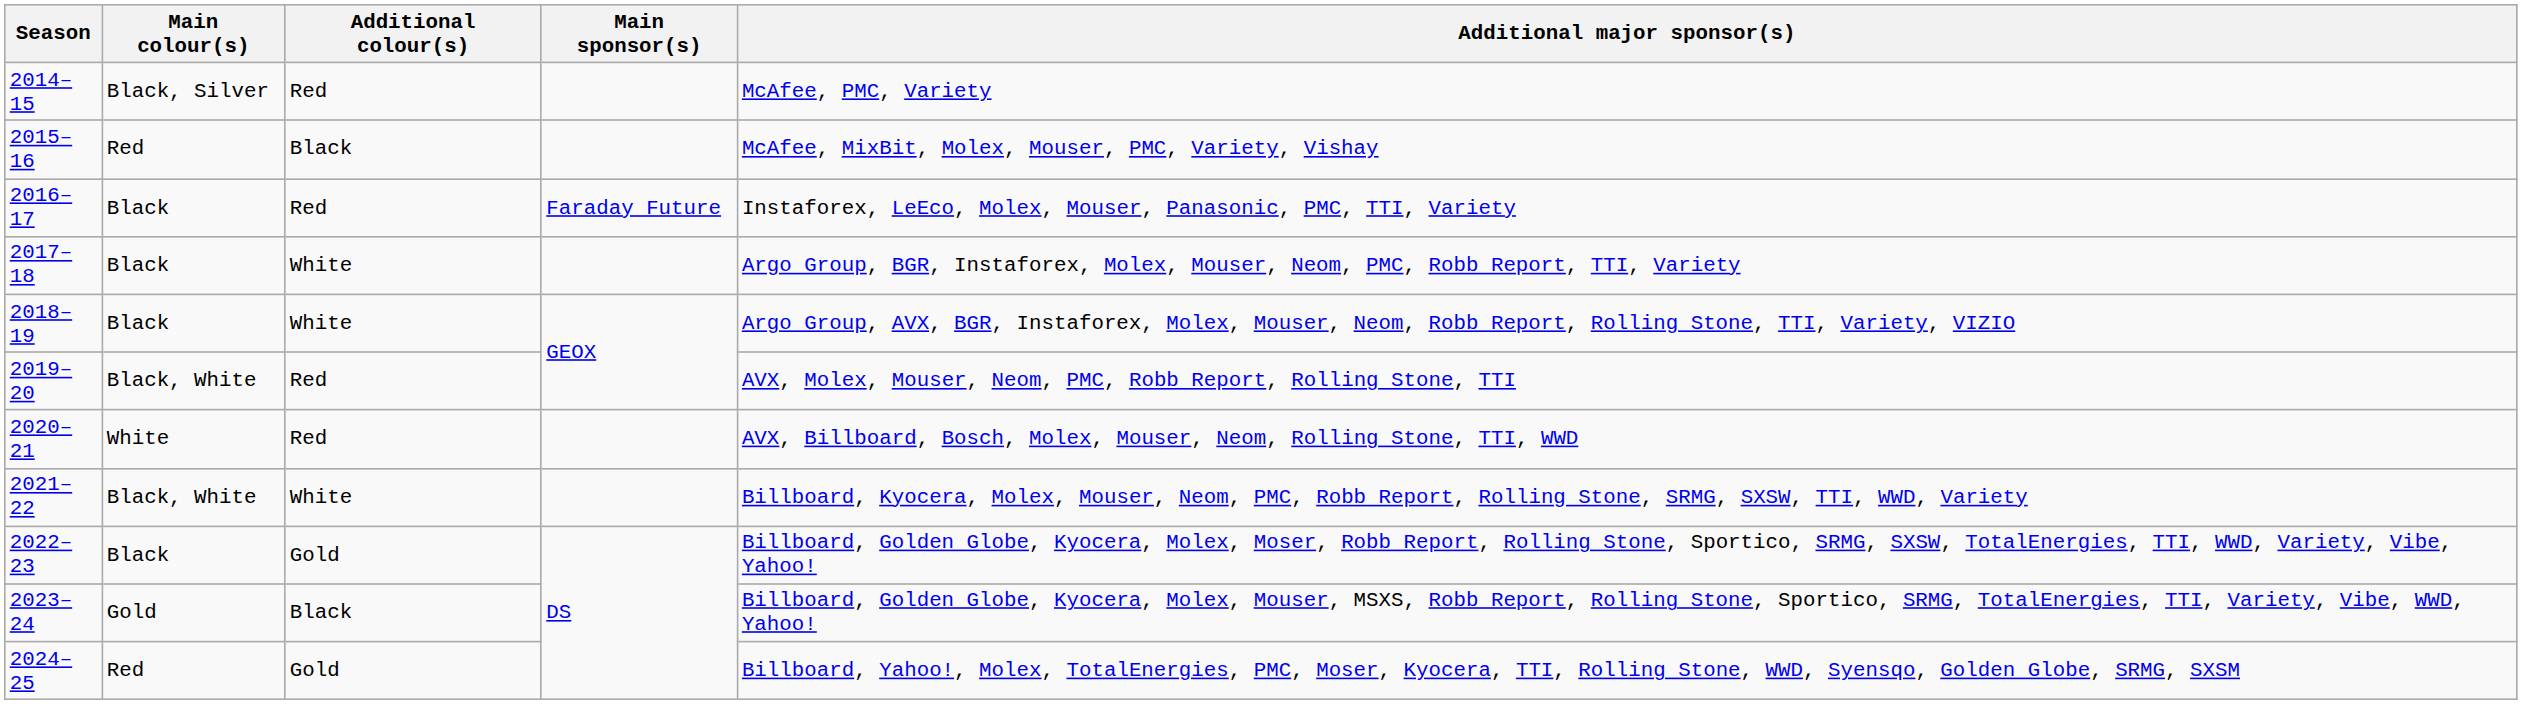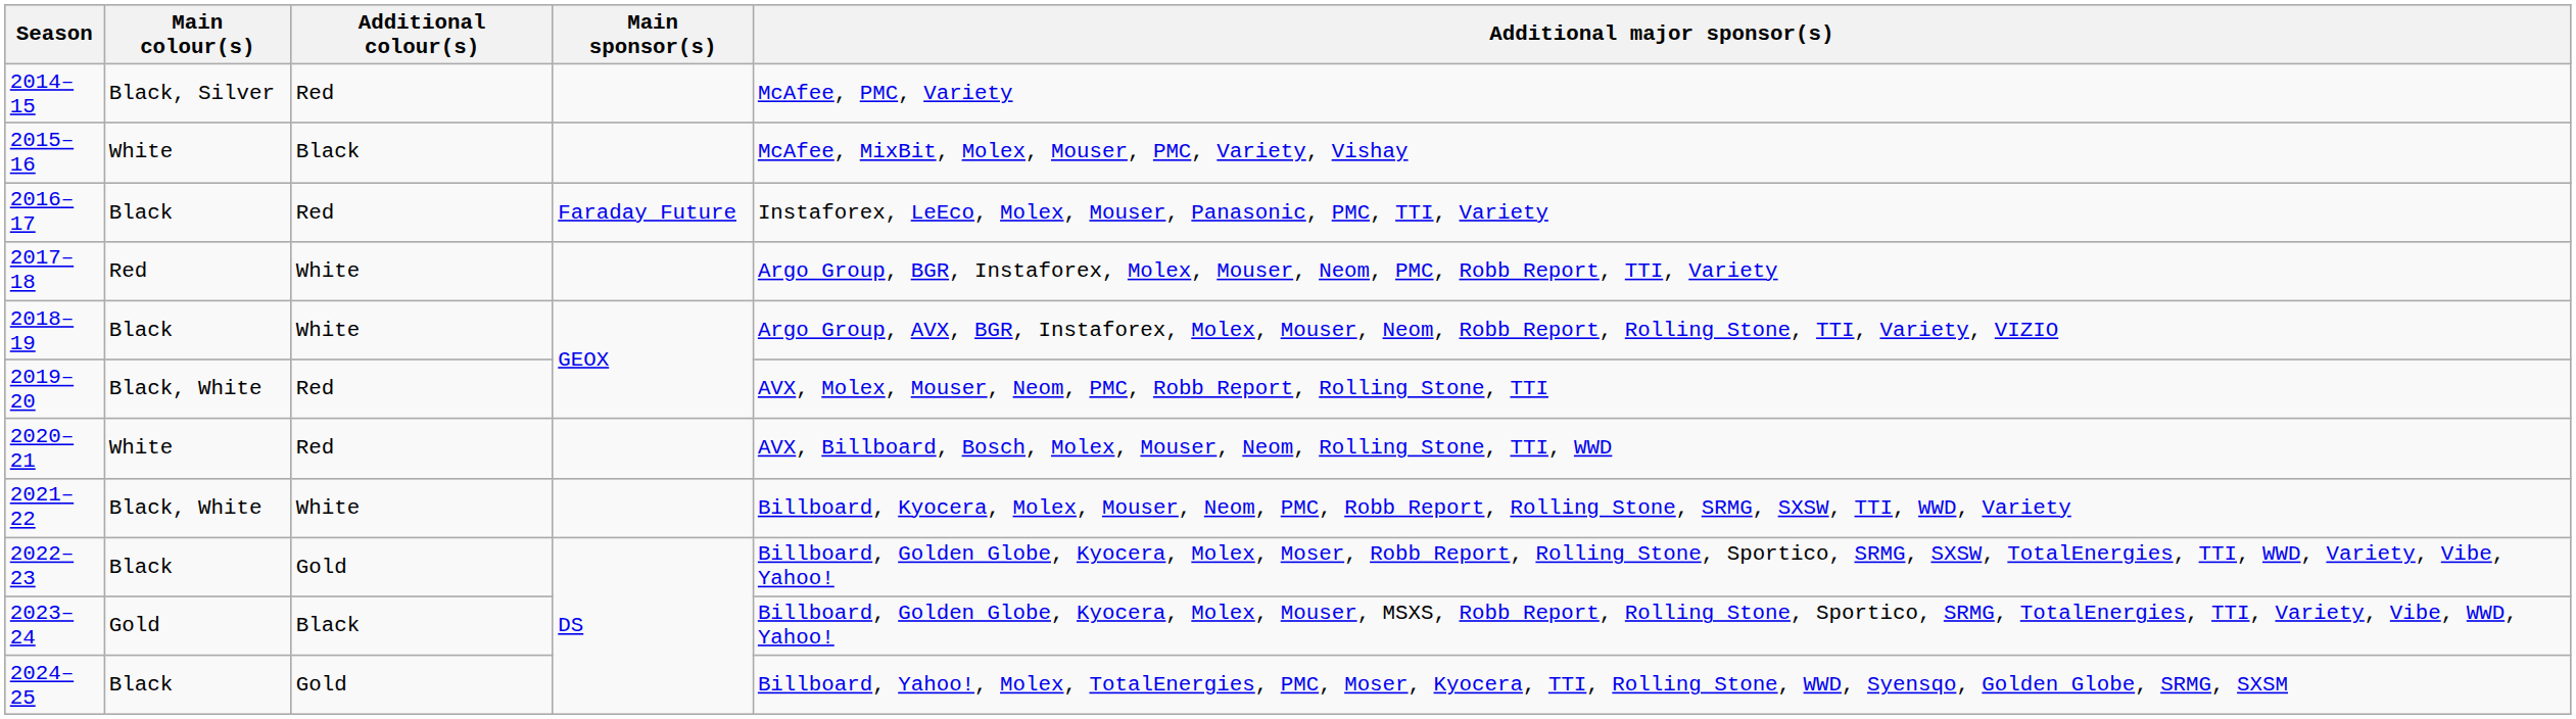2015–16 | Main colour(s): Red -> White
2017–18 | Main colour(s): Black -> Red
2024–25 | Main colour(s): Red -> Black
